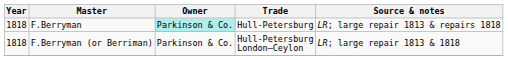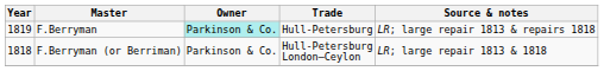F.Berryman | Year: 1818 -> 1819
